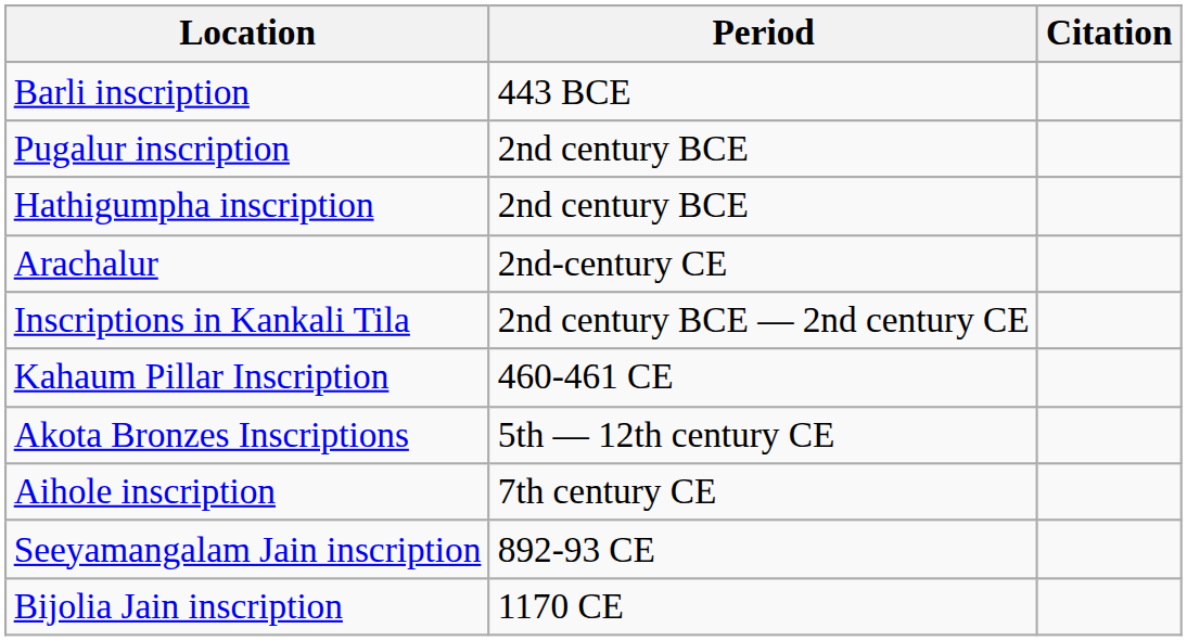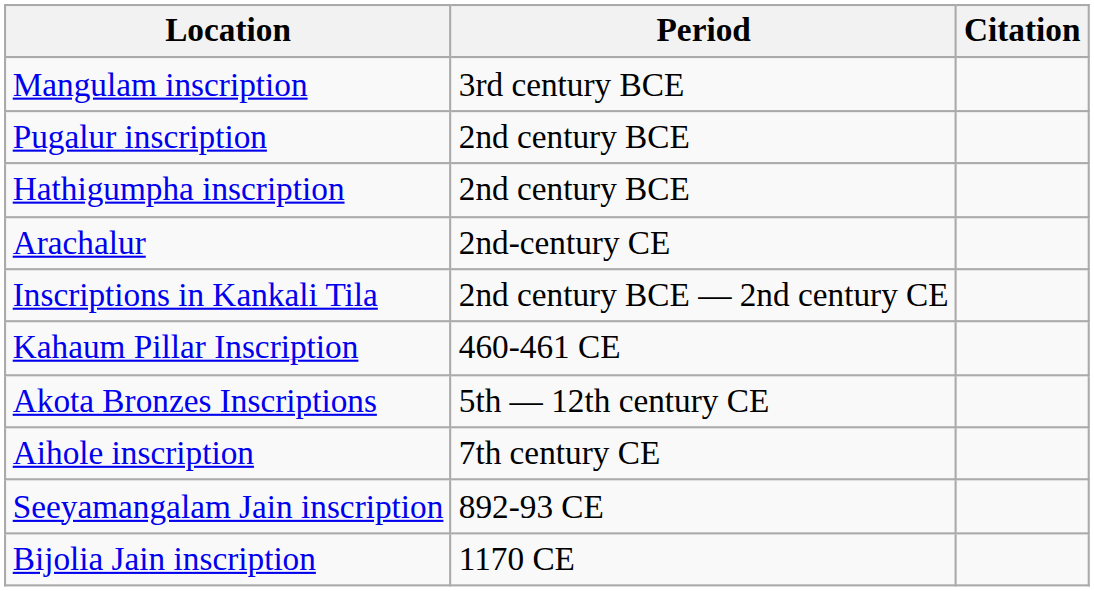- row: Barli inscription | 443 BCE
+ row: Mangulam inscription | 3rd century BCE
